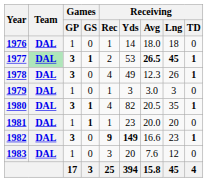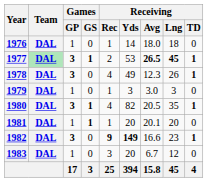1981 | Receiving / Yds: 23 -> 20
1981 | Receiving / Avg: 20.0 -> 20.1
1983 | Receiving / Avg: 7.6 -> 6.7
